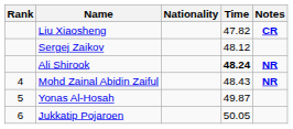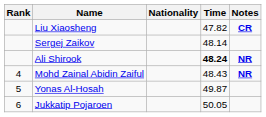Sergej Zaikov | Time: 48.12 -> 48.14
